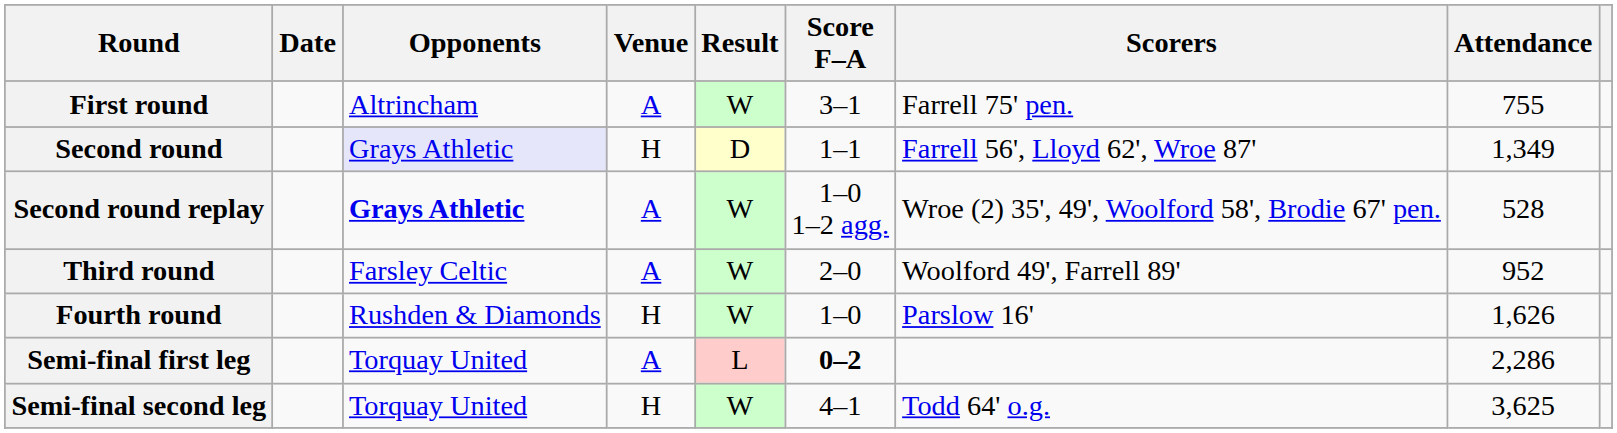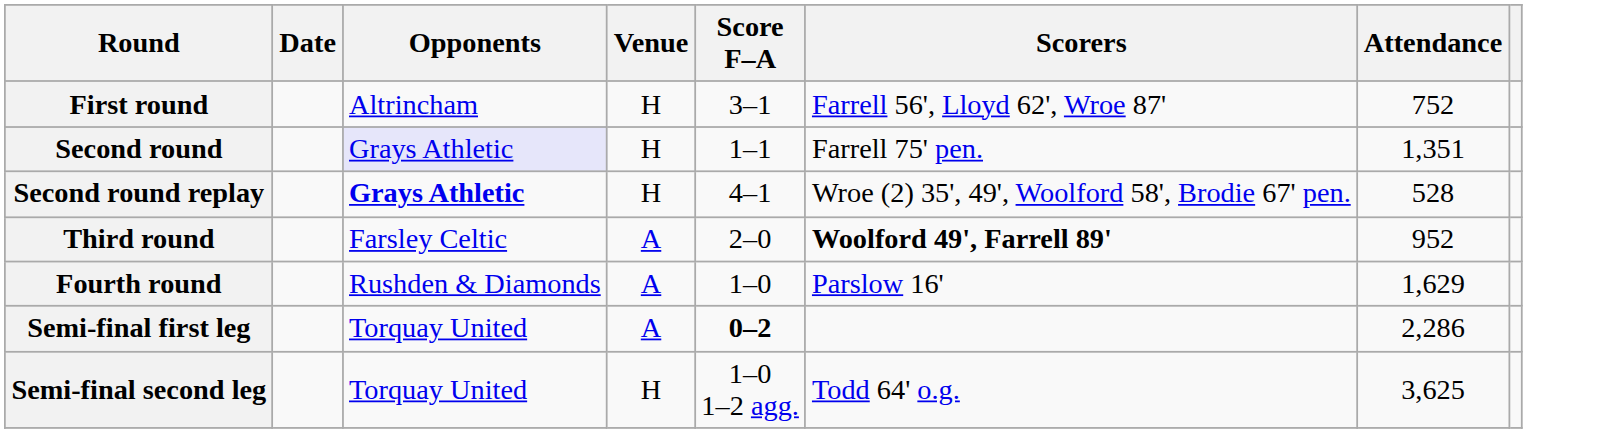- column: Result | W | D | W | W | W | L | W
First round | Venue: A -> H
First round | Scorers: Farrell 75' pen. -> Farrell 56', Lloyd 62', Wroe 87'
First round | Attendance: 755 -> 752
Second round | Scorers: Farrell 56', Lloyd 62', Wroe 87' -> Farrell 75' pen.
Second round | Attendance: 1,349 -> 1,351
Second round replay | Venue: A -> H
Second round replay | Score F–A: 1–0 1–2 agg. -> 4–1
Third round | Scorers: normal -> bold
Fourth round | Venue: H -> A
Fourth round | Attendance: 1,626 -> 1,629
Semi-final second leg | Score F–A: 4–1 -> 1–0 1–2 agg.
